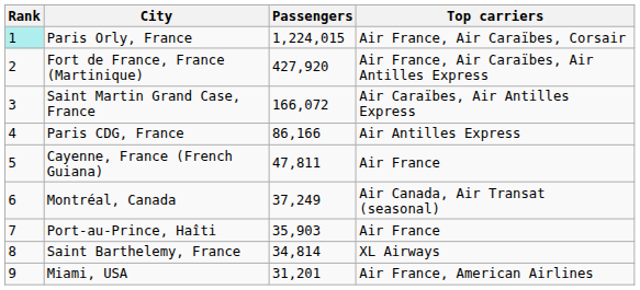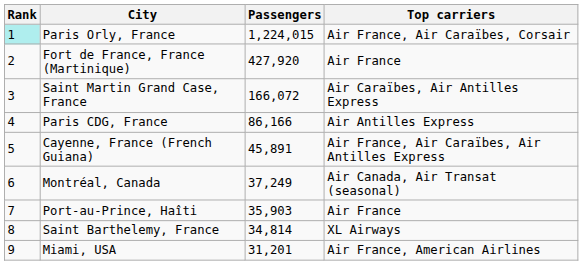Fort de France, France (Martinique) | Top carriers: Air France, Air Caraïbes, Air Antilles Express -> Air France
Cayenne, France (French Guiana) | Passengers: 47,811 -> 45,891
Cayenne, France (French Guiana) | Top carriers: Air France -> Air France, Air Caraïbes, Air Antilles Express
